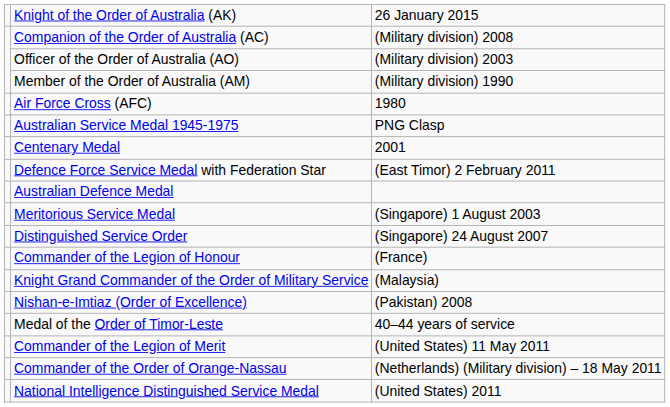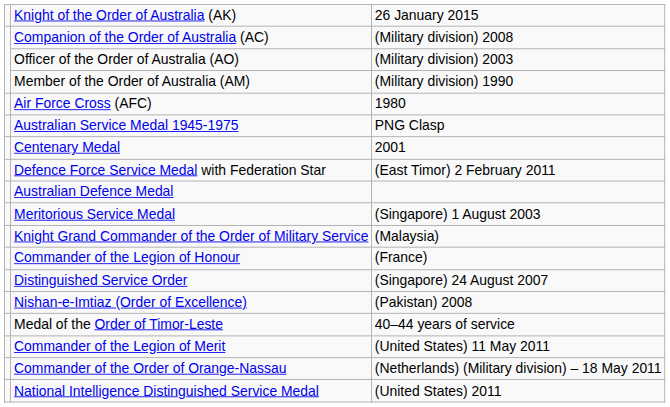rows swapped: Knight Grand Commander of the Order of Military Service <-> Distinguished Service Order
